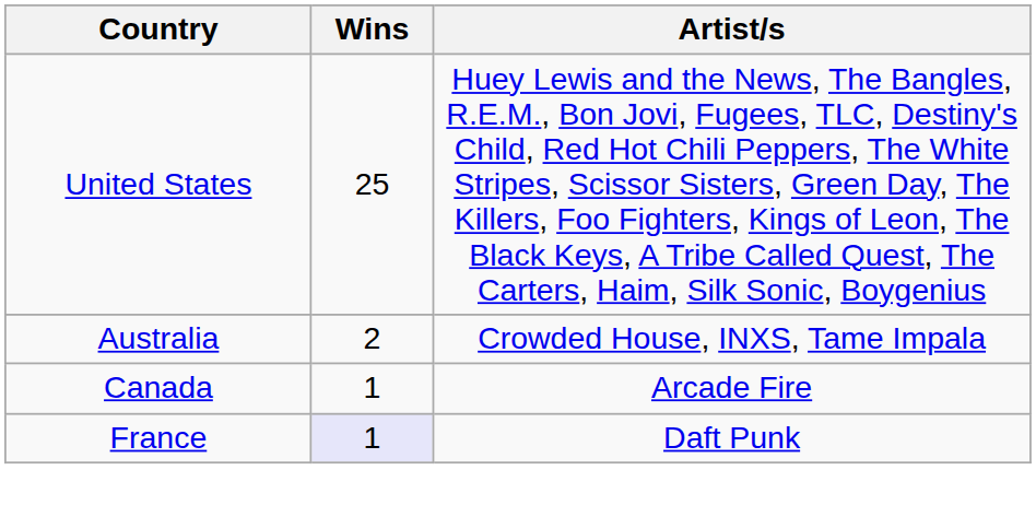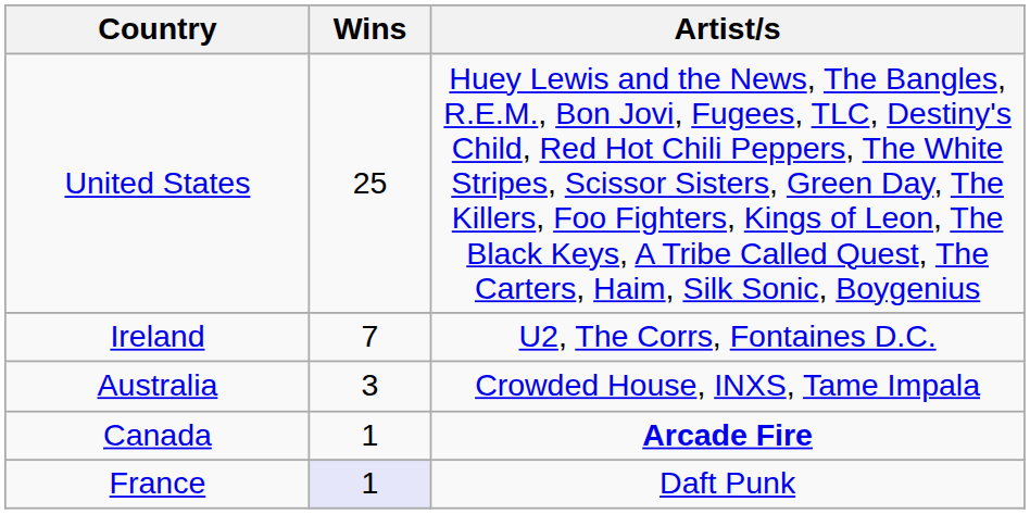+ row: Ireland | 7 | U2, The Corrs, Fontaines D.C.
Australia | Wins: 2 -> 3
Canada | Artist/s: normal -> bold
